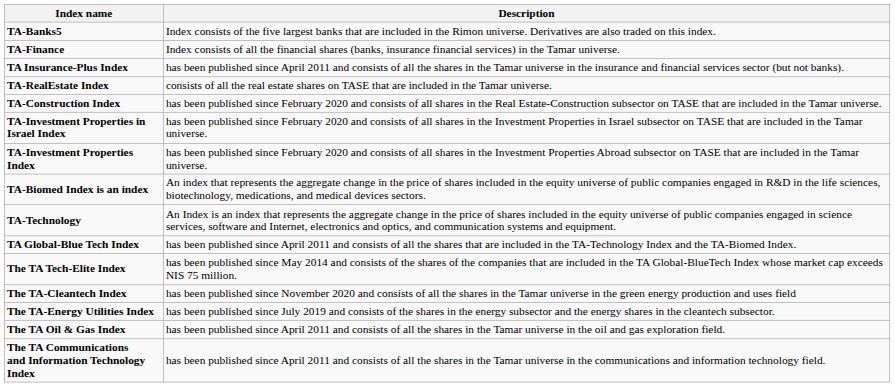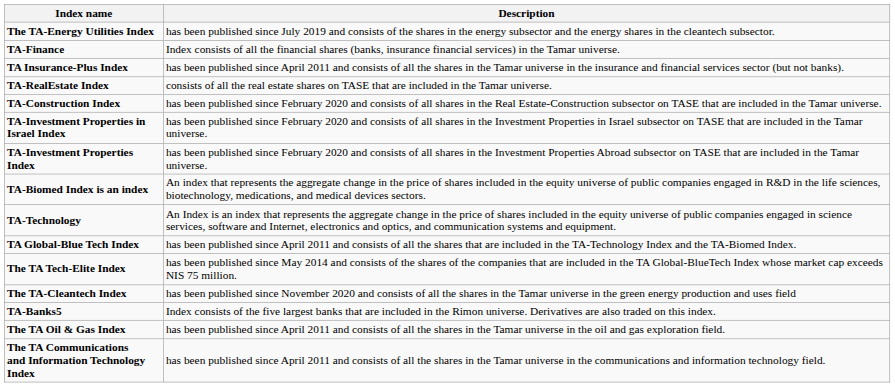rows swapped: TA-Banks5 <-> The TA-Energy Utilities Index
